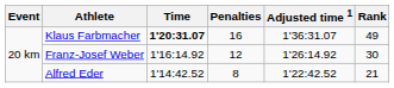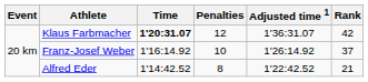Klaus Farbmacher | Penalties: 16 -> 12
Klaus Farbmacher | Rank: 49 -> 42
Franz-Josef Weber | Penalties: 12 -> 10
Franz-Josef Weber | Rank: 30 -> 37
